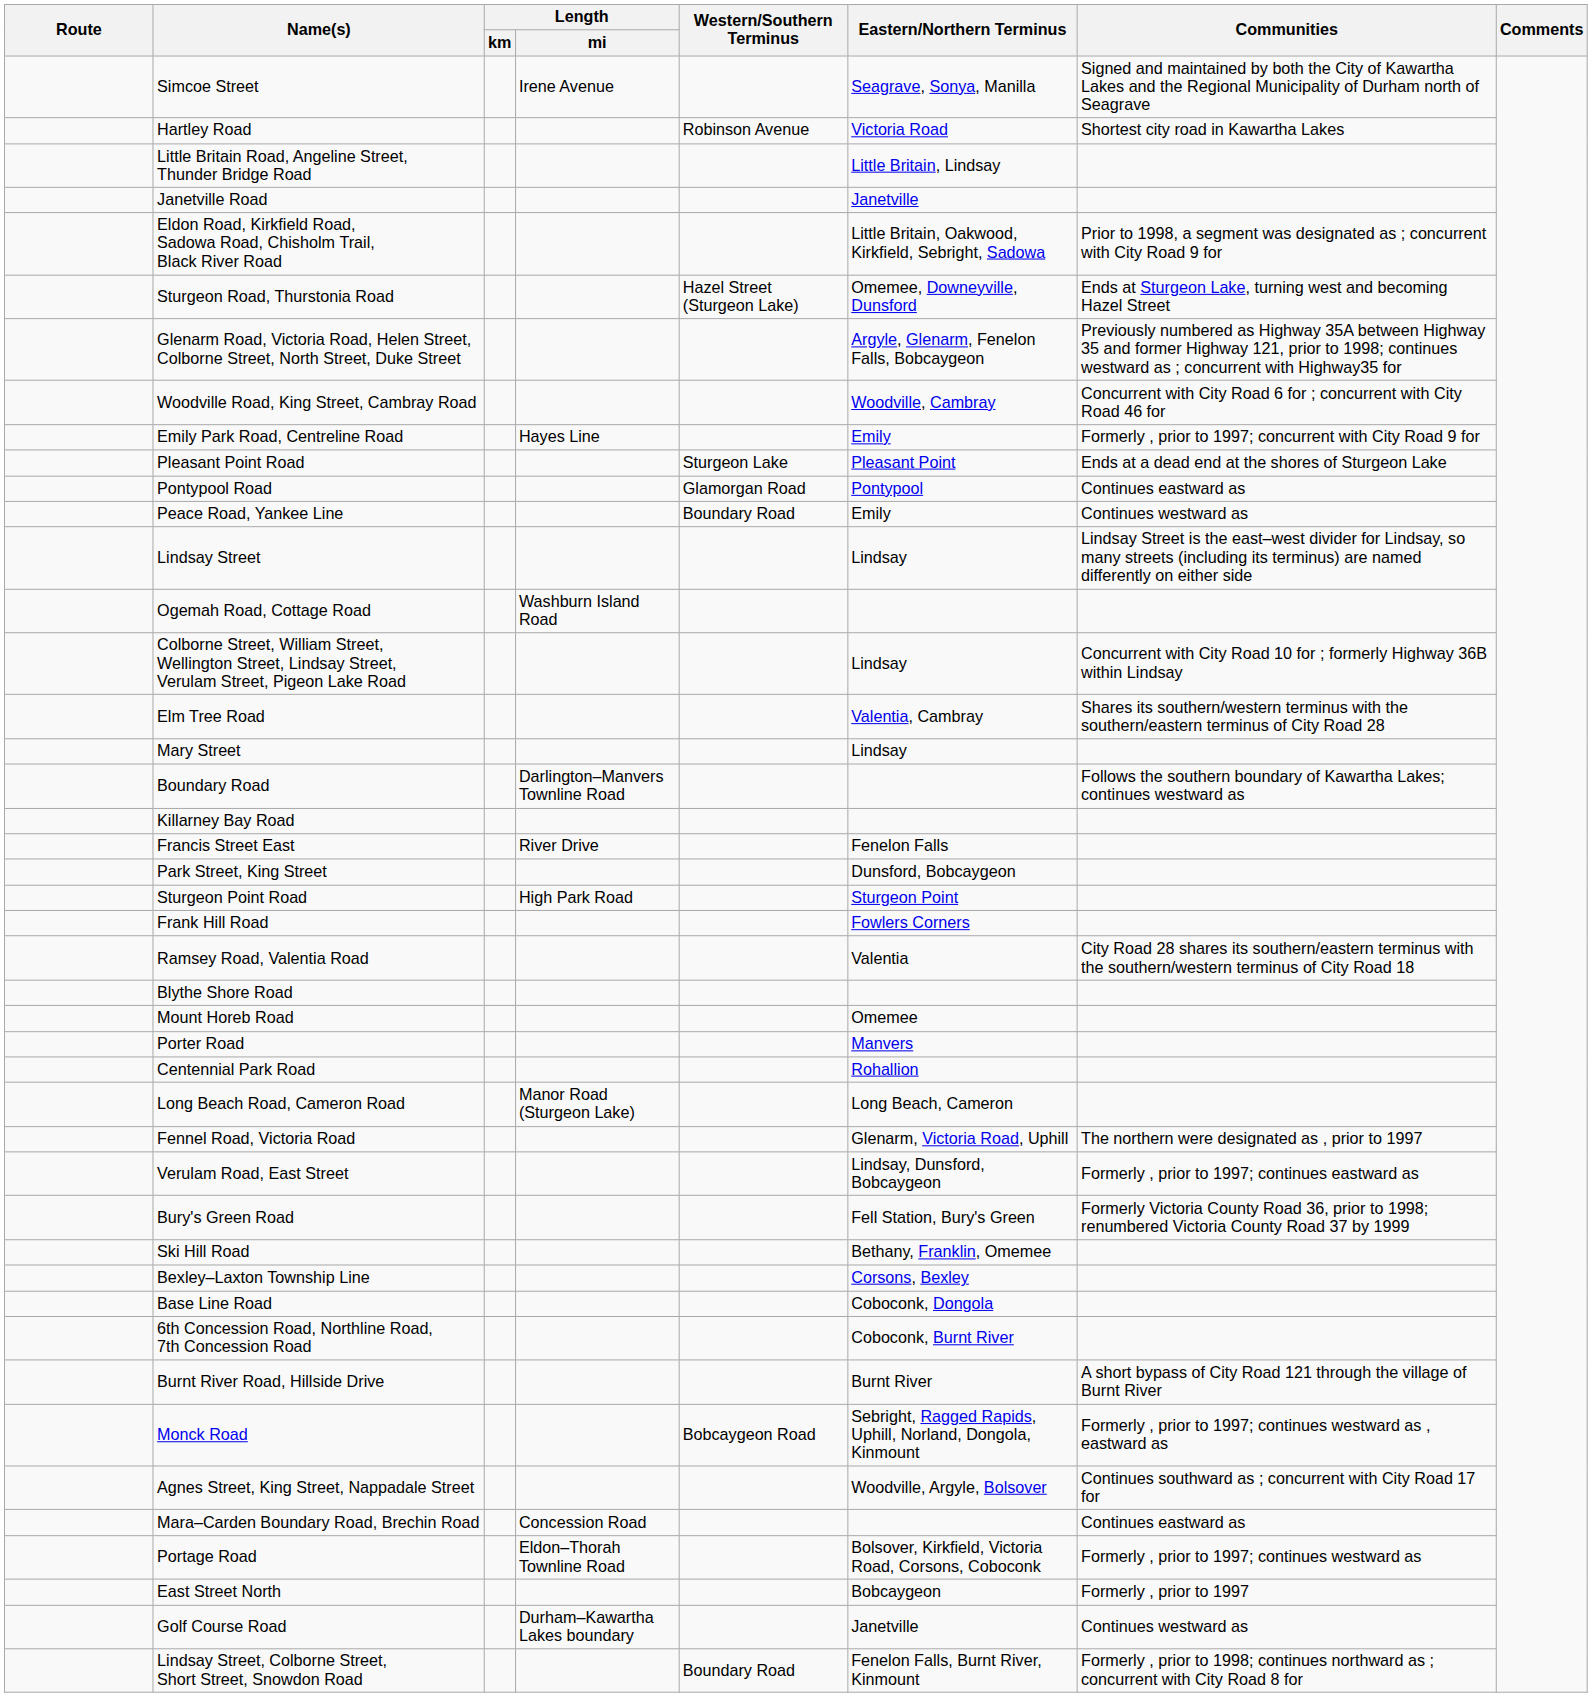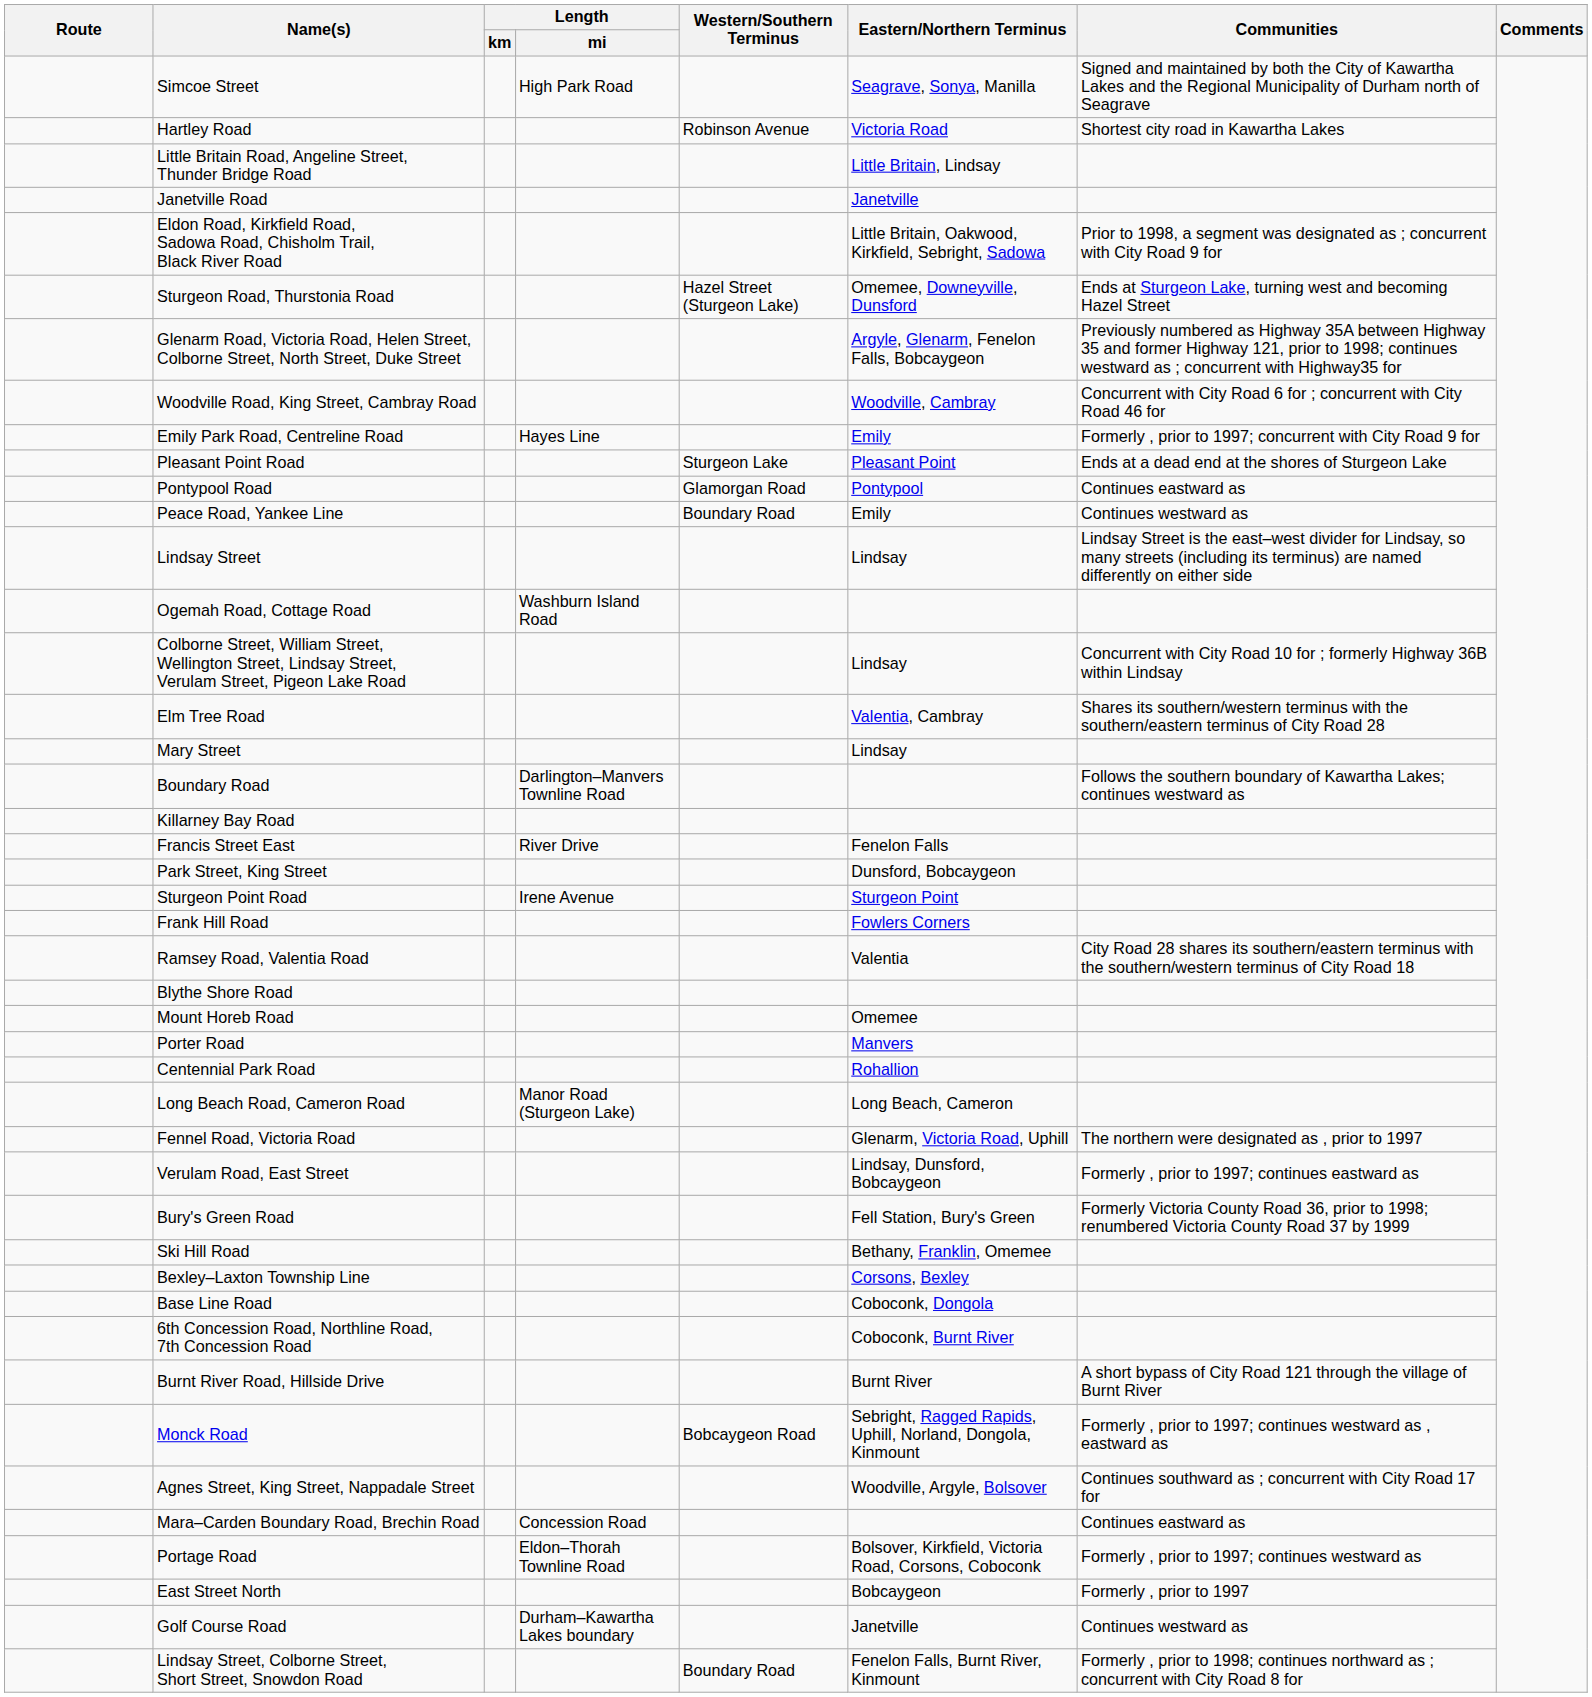Simcoe Street | Length / mi: Irene Avenue -> High Park Road
Sturgeon Point Road | Length / mi: High Park Road -> Irene Avenue
